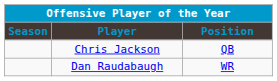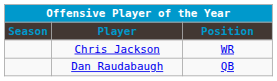Chris Jackson | Position: QB -> WR
Dan Raudabaugh | Position: WR -> QB
